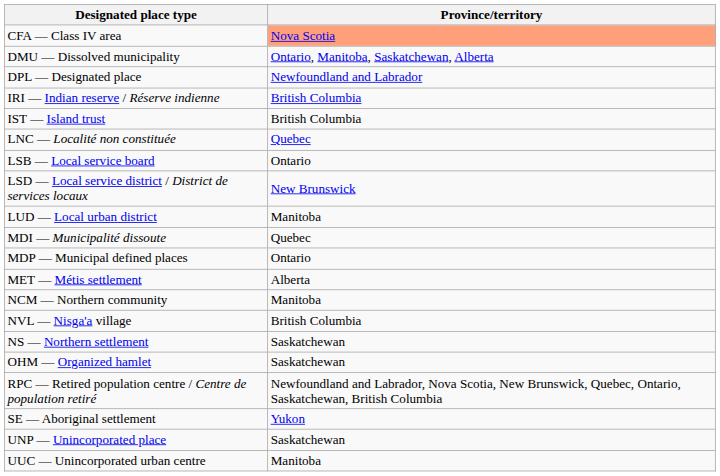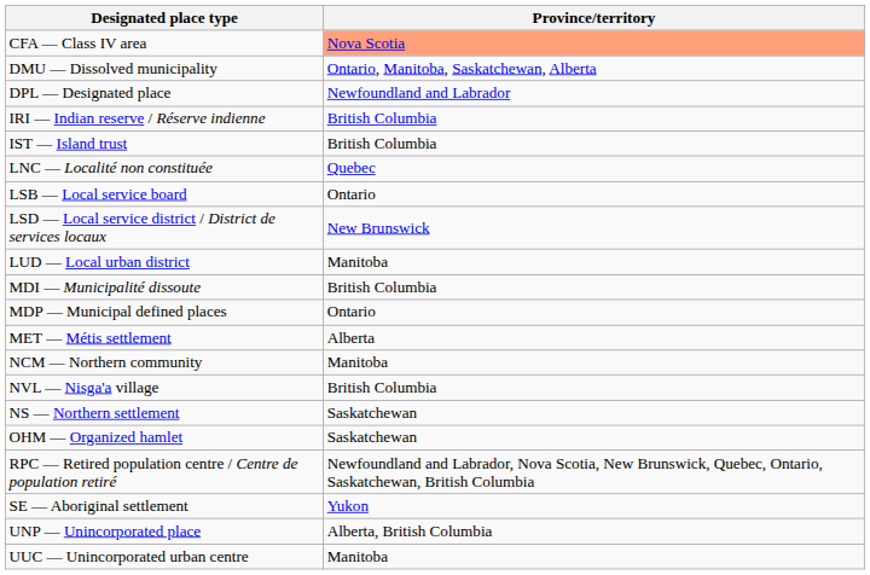MDI — Municipalité dissoute | Province/territory: Quebec -> British Columbia
UNP — Unincorporated place | Province/territory: Saskatchewan -> Alberta, British Columbia
